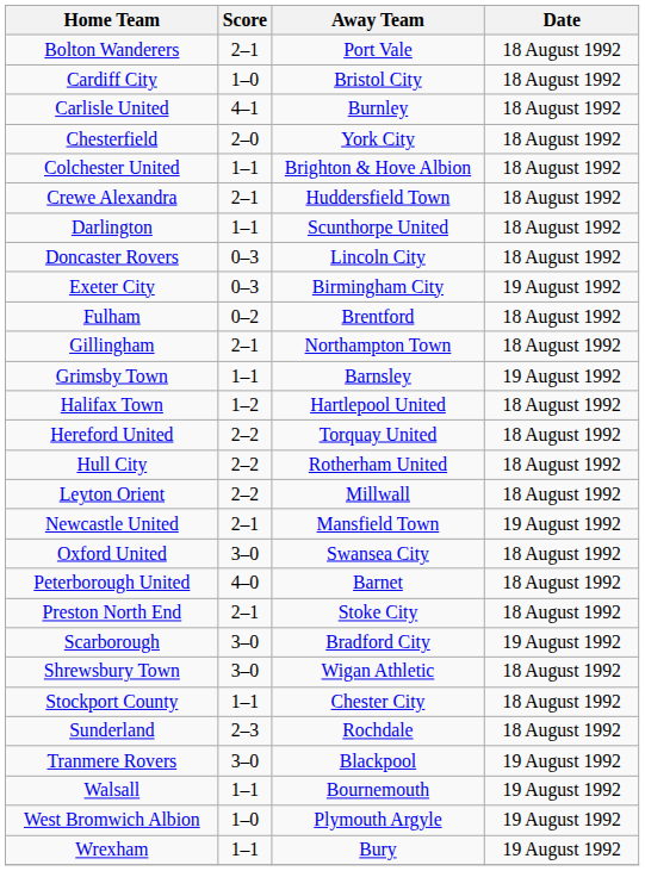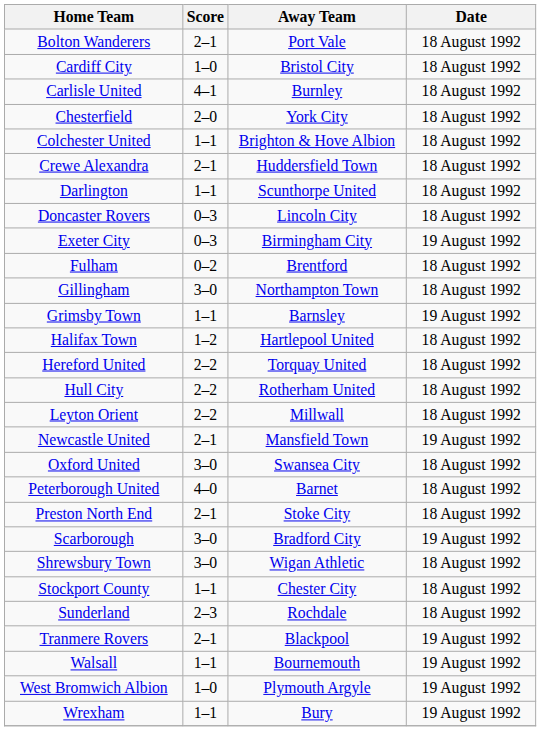Gillingham | Score: 2–1 -> 3–0
Tranmere Rovers | Score: 3–0 -> 2–1
